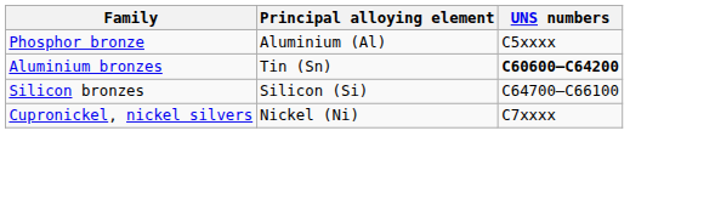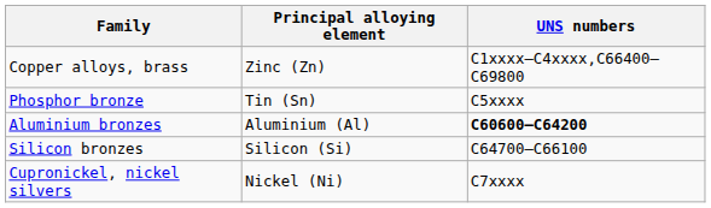+ row: Copper alloys, brass | Zinc (Zn) | C1xxxx–C4xxxx,C66400–C69800
Phosphor bronze | Principal alloying element: Aluminium (Al) -> Tin (Sn)
Aluminium bronzes | Principal alloying element: Tin (Sn) -> Aluminium (Al)
